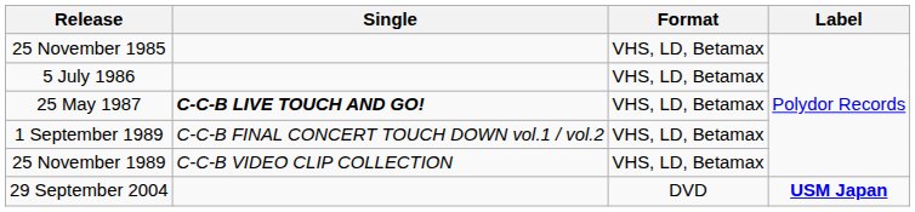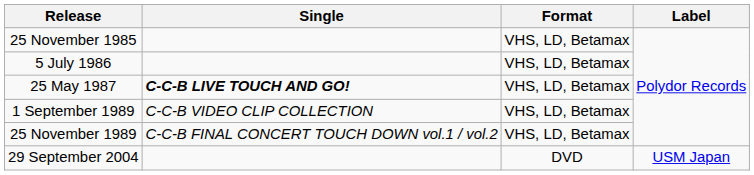1 September 1989 | Single: C-C-B FINAL CONCERT TOUCH DOWN vol.1 / vol.2 -> C-C-B VIDEO CLIP COLLECTION
25 November 1989 | Single: C-C-B VIDEO CLIP COLLECTION -> C-C-B FINAL CONCERT TOUCH DOWN vol.1 / vol.2
29 September 2004 | Label: bold -> normal
